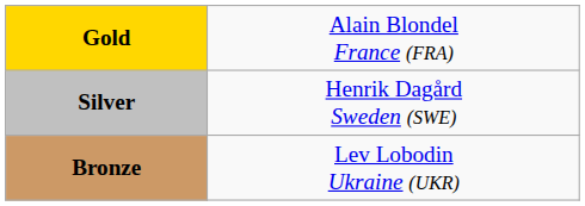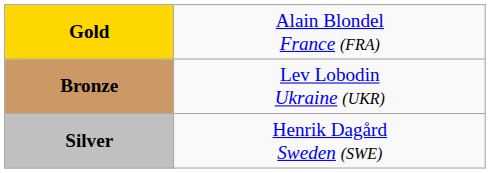rows swapped: Silver <-> Bronze
